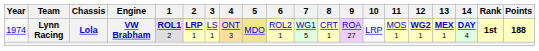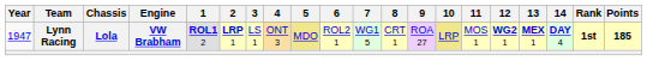Lynn Racing | Year: 1974 -> 1947
Lynn Racing | 10: no background -> khaki background
Lynn Racing | Points: 188 -> 185
